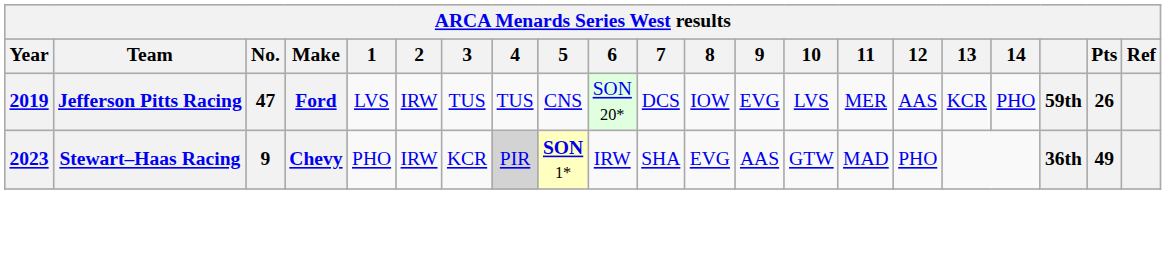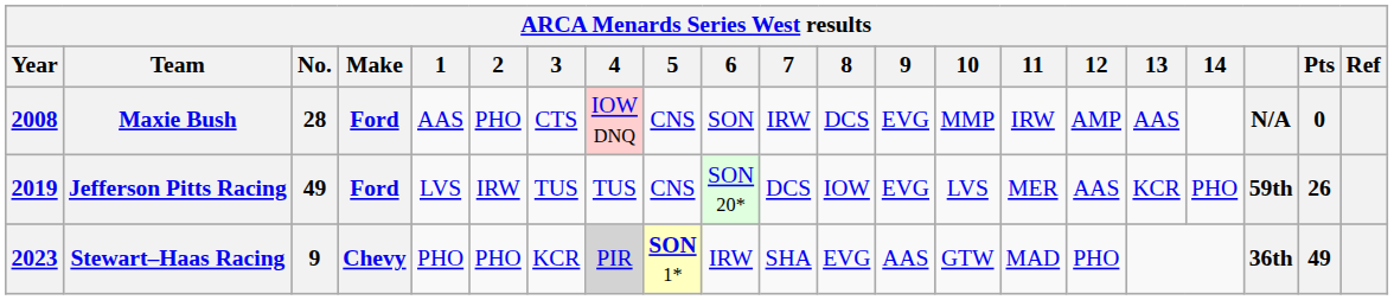+ row: 2008 | Maxie Bush | 28 | Ford | AAS | PHO | CTS | IOW DNQ | CNS | SON | IRW | DCS | EVG | MMP | IRW | AMP | AAS | N/A | 0
Jefferson Pitts Racing | No.: 47 -> 49
Stewart–Haas Racing | 2: IRW -> PHO
